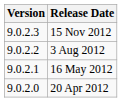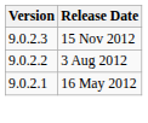- row: 9.0.2.0 | 20 Apr 2012
